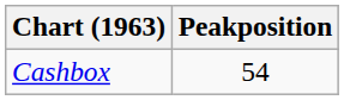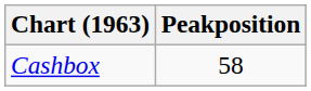Cashbox | Peakposition: 54 -> 58
